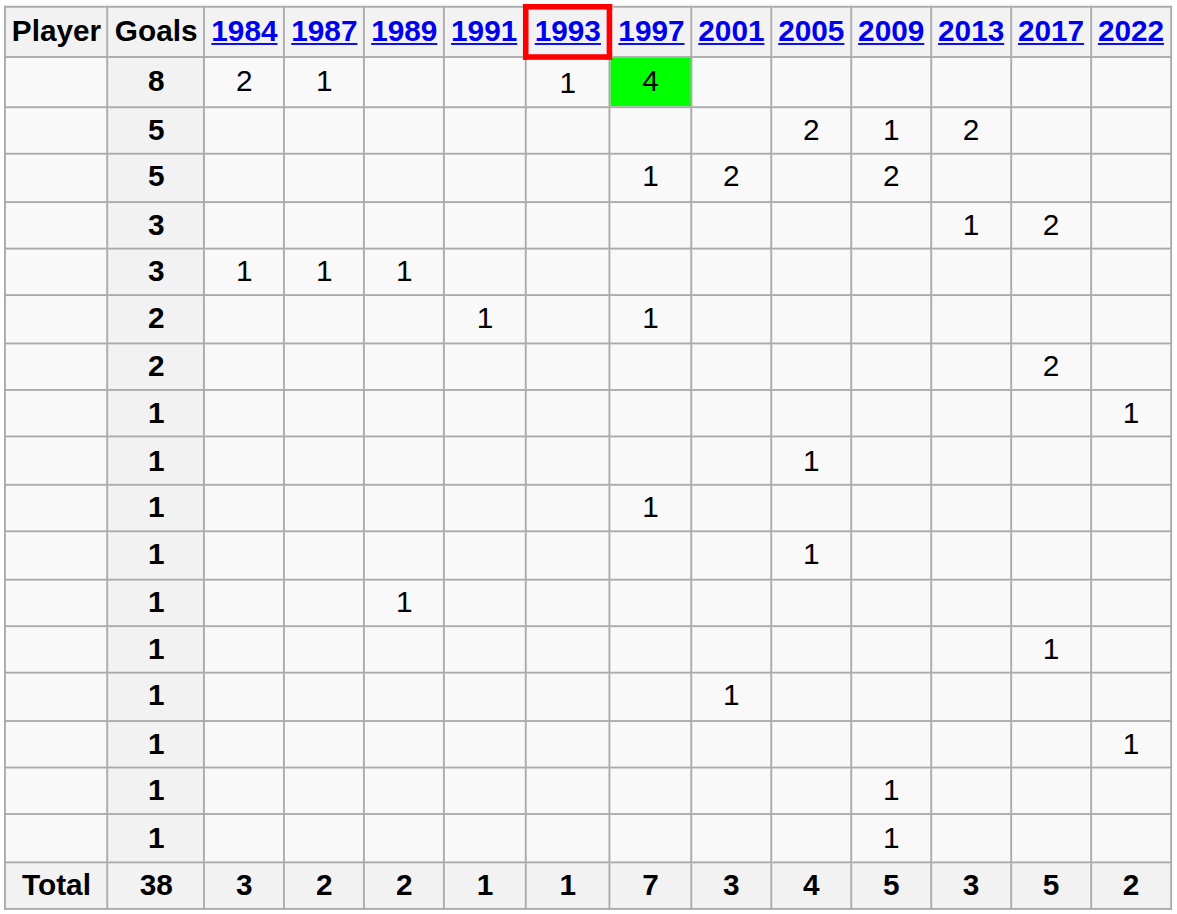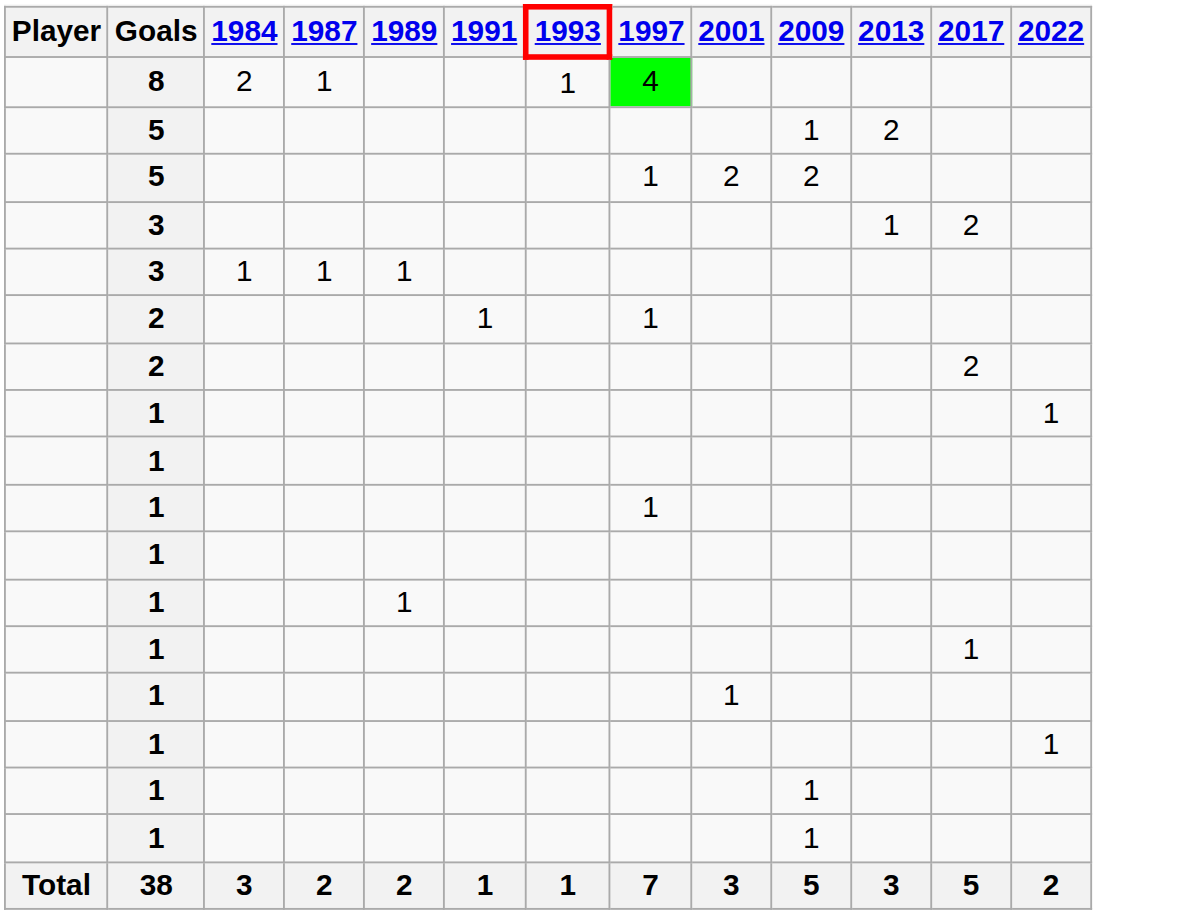- column: 2005 | 2 | 1 | 1 | 4
